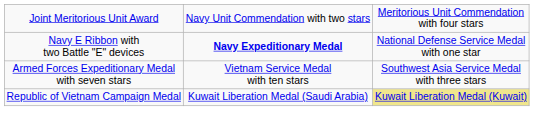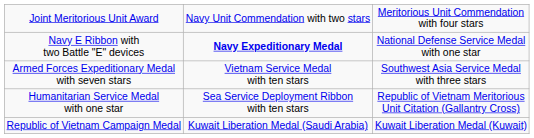+ row: Humanitarian Service Medal with one star | Sea Service Deployment Ribbon with ten stars | Republic of Vietnam Meritorious Unit Citation (Gallantry Cross)
Republic of Vietnam Campaign Medal | column 3: khaki background -> no background
